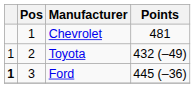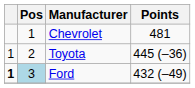Toyota | Points: 432 (–49) -> 445 (–36)
Ford | Pos: no background -> lightblue background
Ford | Points: 445 (–36) -> 432 (–49)
